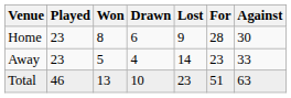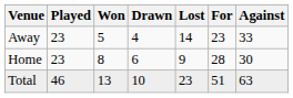rows swapped: Home <-> Away
